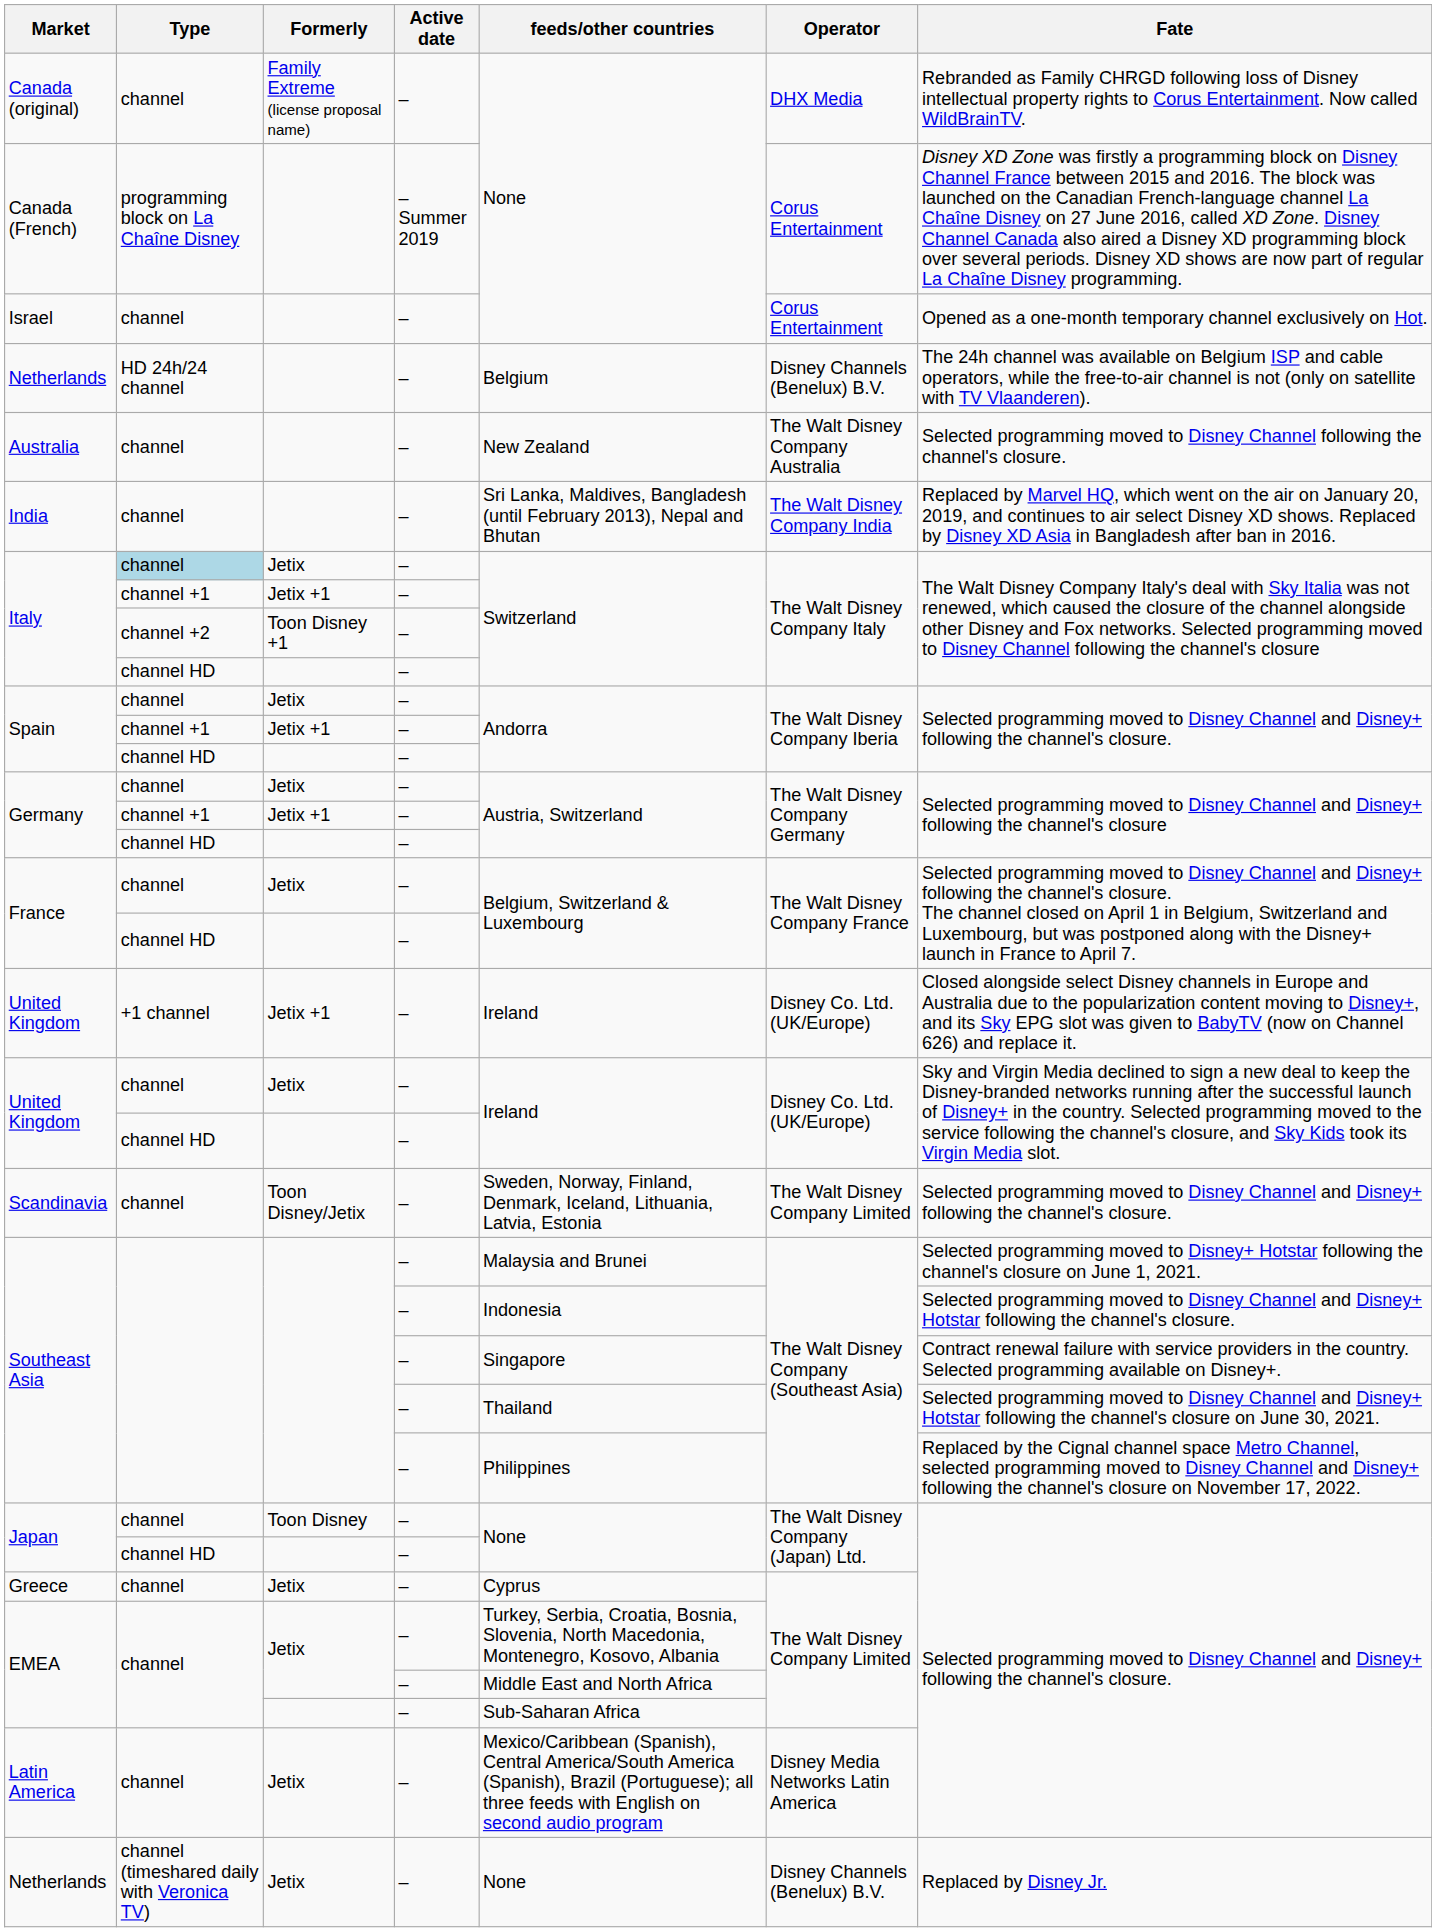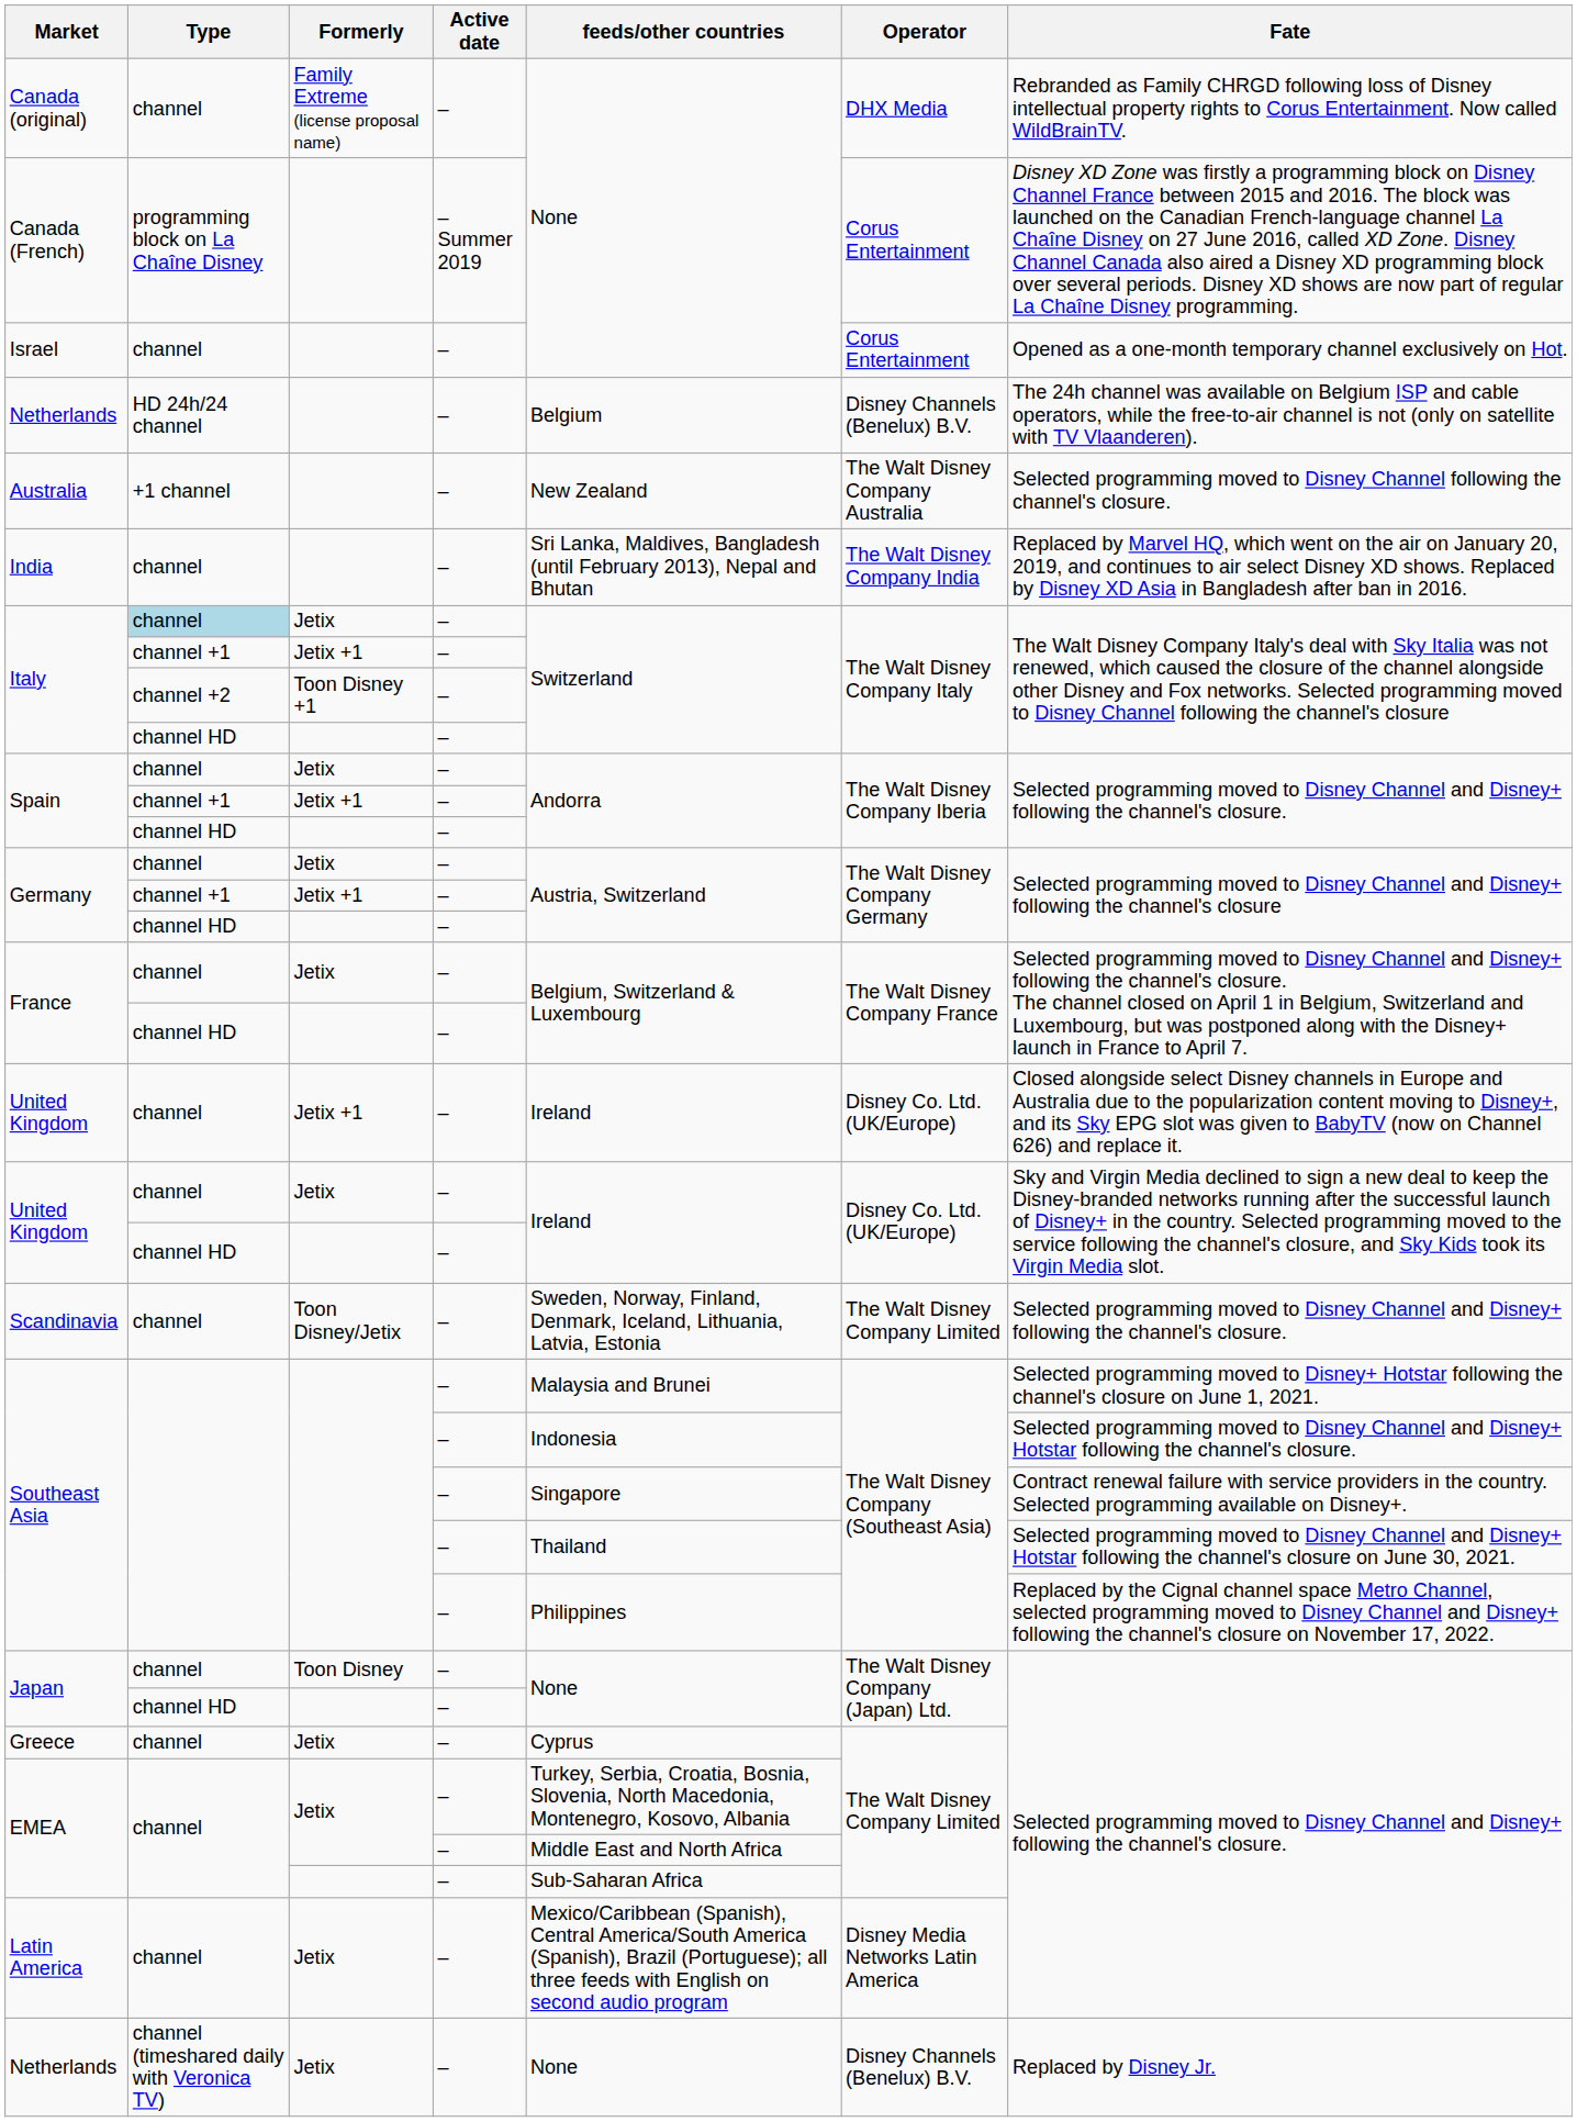Australia | Type: channel -> +1 channel
United Kingdom / Jetix +1 | Type: +1 channel -> channel
